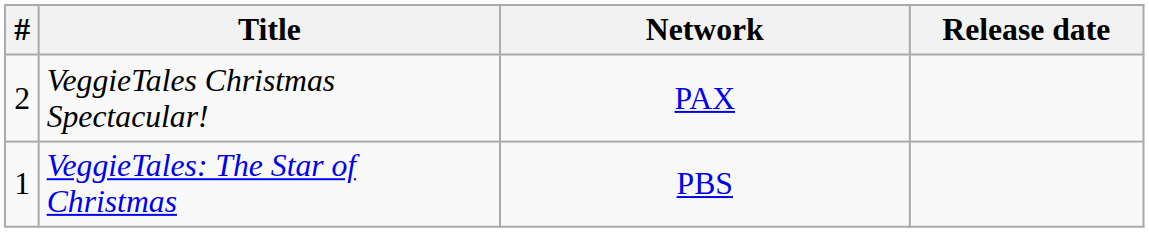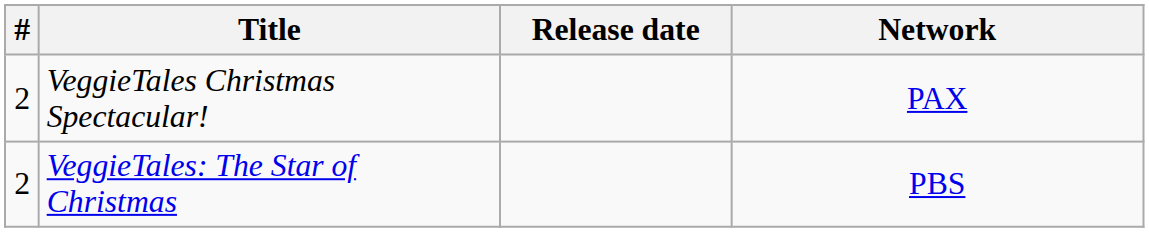columns swapped: Release date <-> Network
VeggieTales: The Star of Christmas | #: 1 -> 2
